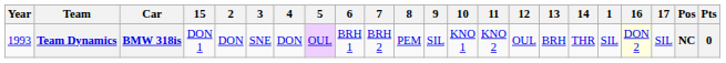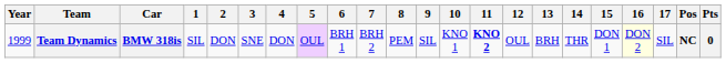columns swapped: 1 <-> 15
Team Dynamics | Year: 1993 -> 1999
Team Dynamics | 11: normal -> bold
